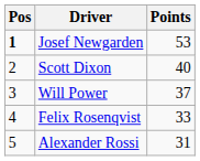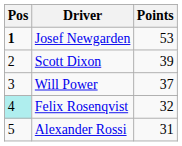Scott Dixon | Points: 40 -> 39
Felix Rosenqvist | Pos: no background -> paleturquoise background
Felix Rosenqvist | Points: 33 -> 32
